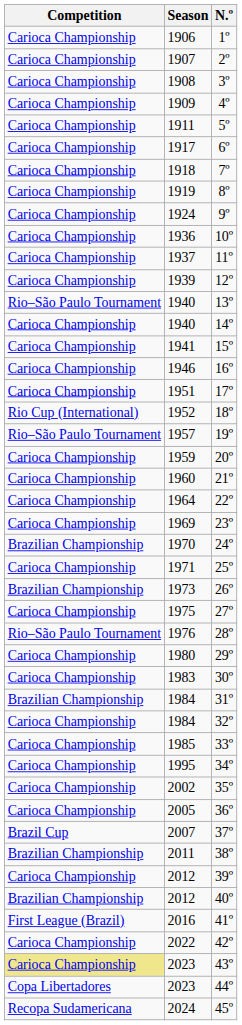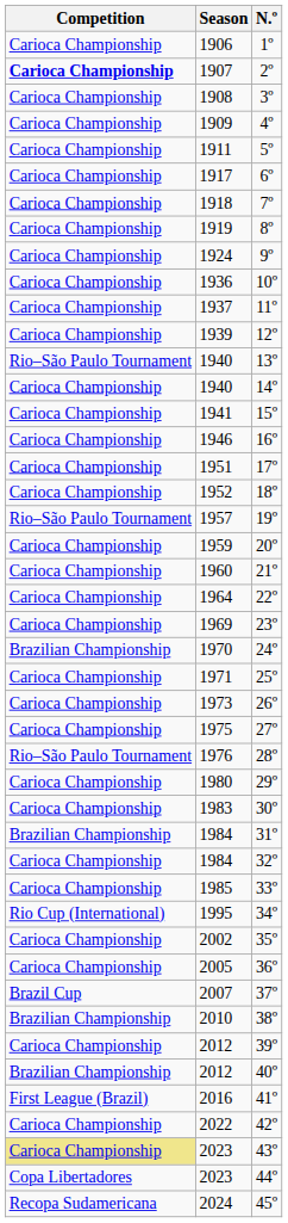2º | Competition: normal -> bold
18º | Competition: Rio Cup (International) -> Carioca Championship
26º | Competition: Brazilian Championship -> Carioca Championship
34º | Competition: Carioca Championship -> Rio Cup (International)
38º | Season: 2011 -> 2010
